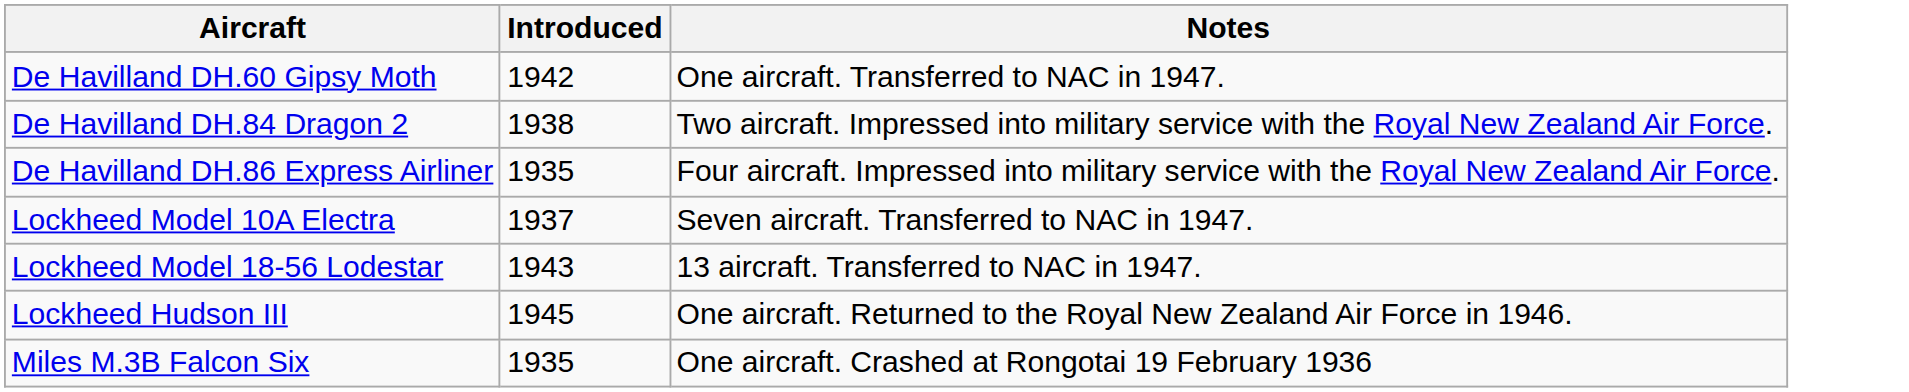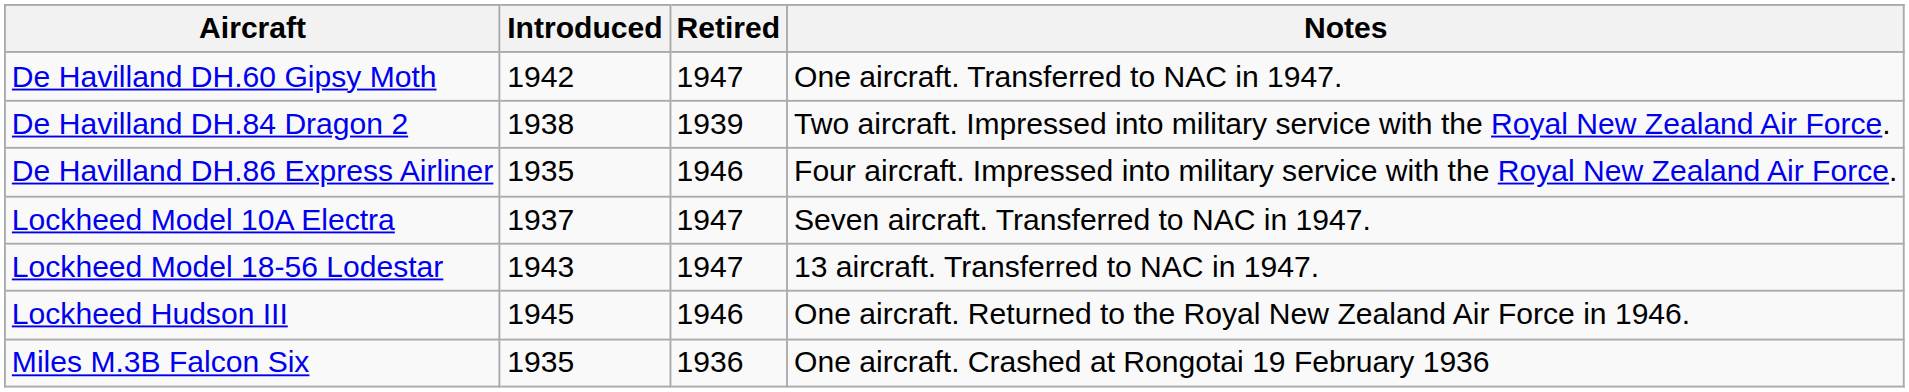+ column: Retired | 1947 | 1939 | 1946 | 1947 | 1947 | 1946 | 1936
